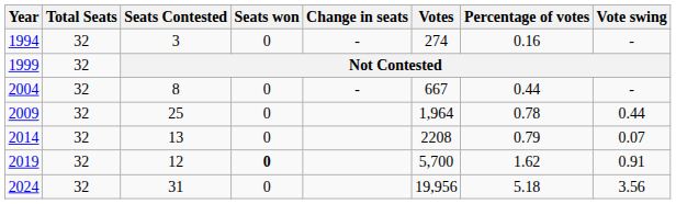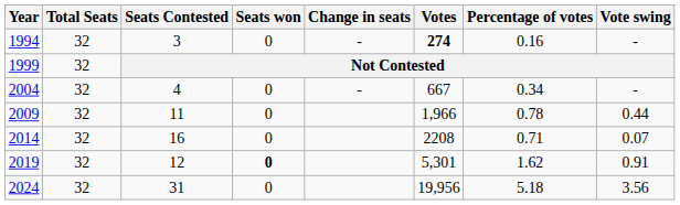1994 | Votes: normal -> bold
2004 | Seats Contested: 8 -> 4
2004 | Percentage of votes: 0.44 -> 0.34
2009 | Seats Contested: 25 -> 11
2009 | Votes: 1,964 -> 1,966
2014 | Seats Contested: 13 -> 16
2014 | Percentage of votes: 0.79 -> 0.71
2019 | Votes: 5,700 -> 5,301
